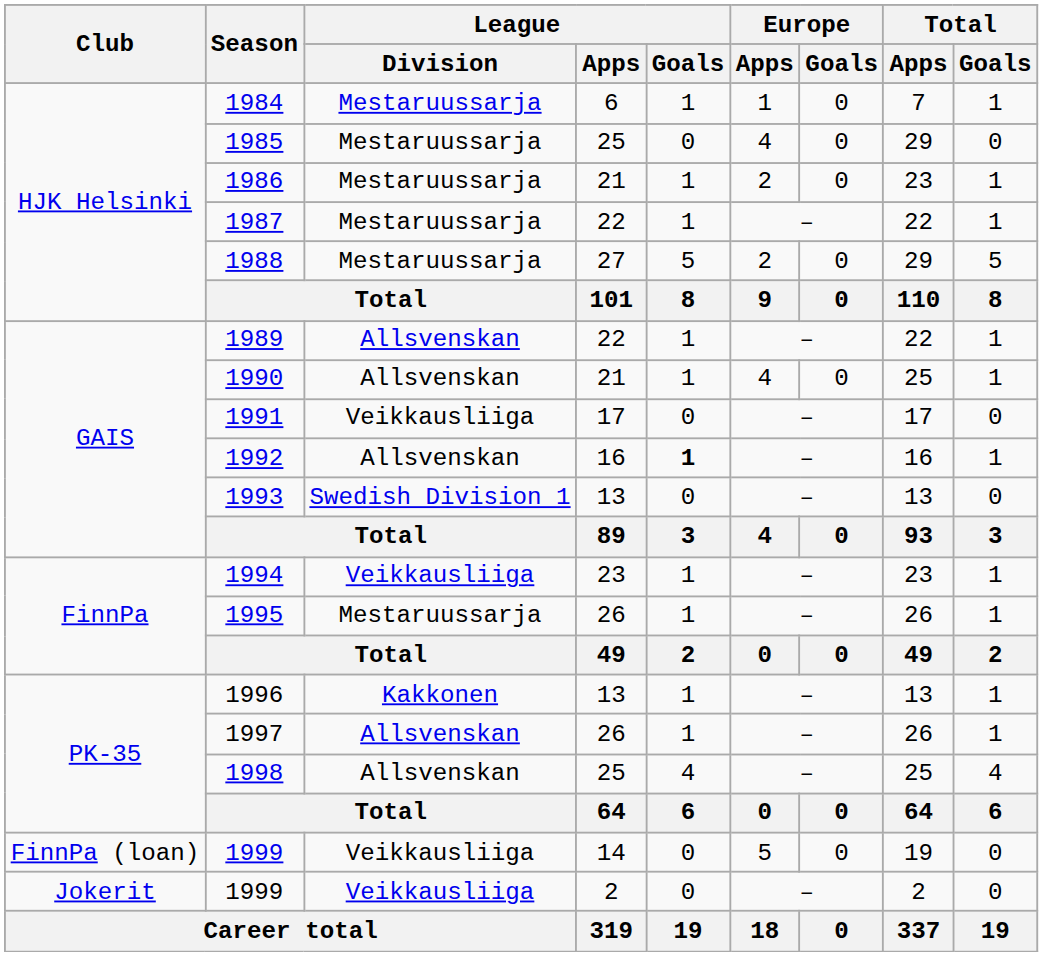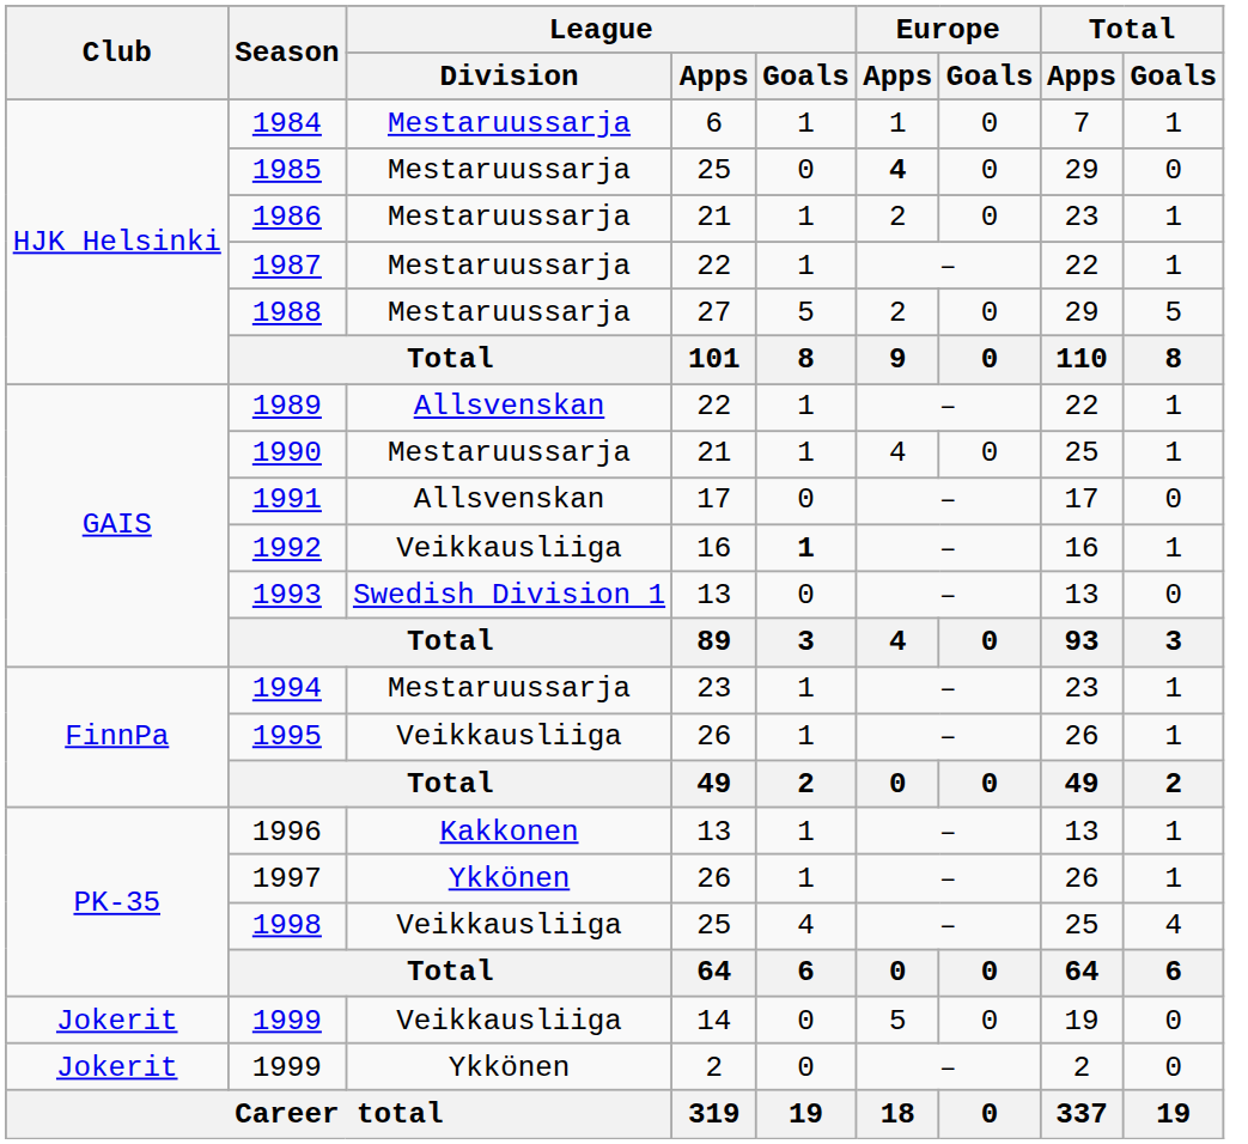1985 | Europe / Apps: normal -> bold
1990 | League / Division: Allsvenskan -> Mestaruussarja
1991 | League / Division: Veikkausliiga -> Allsvenskan
1992 | League / Division: Allsvenskan -> Veikkausliiga
1994 | League / Division: Veikkausliiga -> Mestaruussarja
1995 | League / Division: Mestaruussarja -> Veikkausliiga
1997 | League / Division: Allsvenskan -> Ykkönen
1998 | League / Division: Allsvenskan -> Veikkausliiga
1999 / 14 | Club: FinnPa (loan) -> Jokerit
1999 / 2 | League / Division: Veikkausliiga -> Ykkönen
